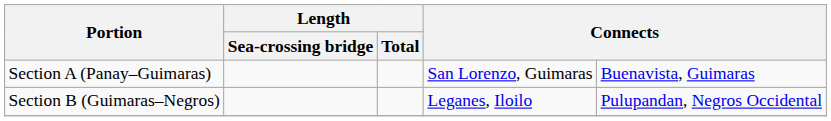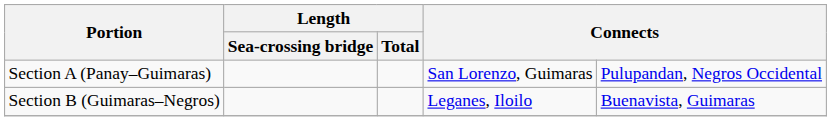Section A (Panay–Guimaras) | column 5: Buenavista, Guimaras -> Pulupandan, Negros Occidental
Section B (Guimaras–Negros) | column 5: Pulupandan, Negros Occidental -> Buenavista, Guimaras
